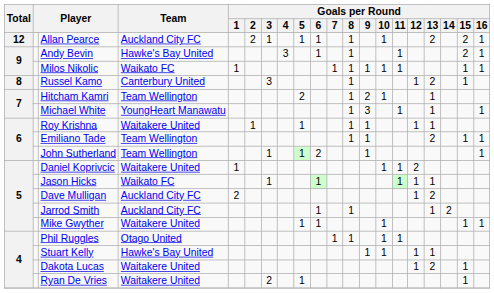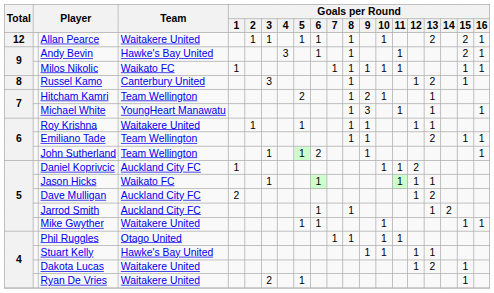Allan Pearce | Team: Auckland City FC -> Waitakere United
Allan Pearce | Goals per Round / 2: 2 -> 1
Daniel Koprivcic | Team: Waitakere United -> Auckland City FC
